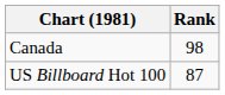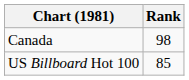US Billboard Hot 100 | Rank: 87 -> 85
